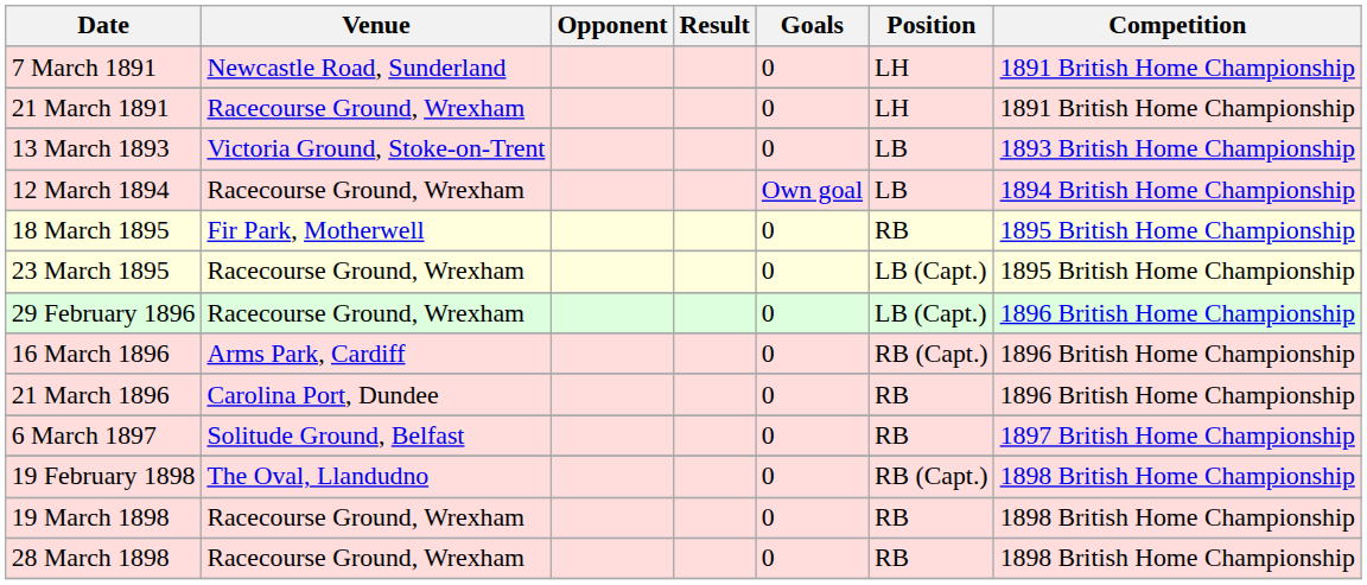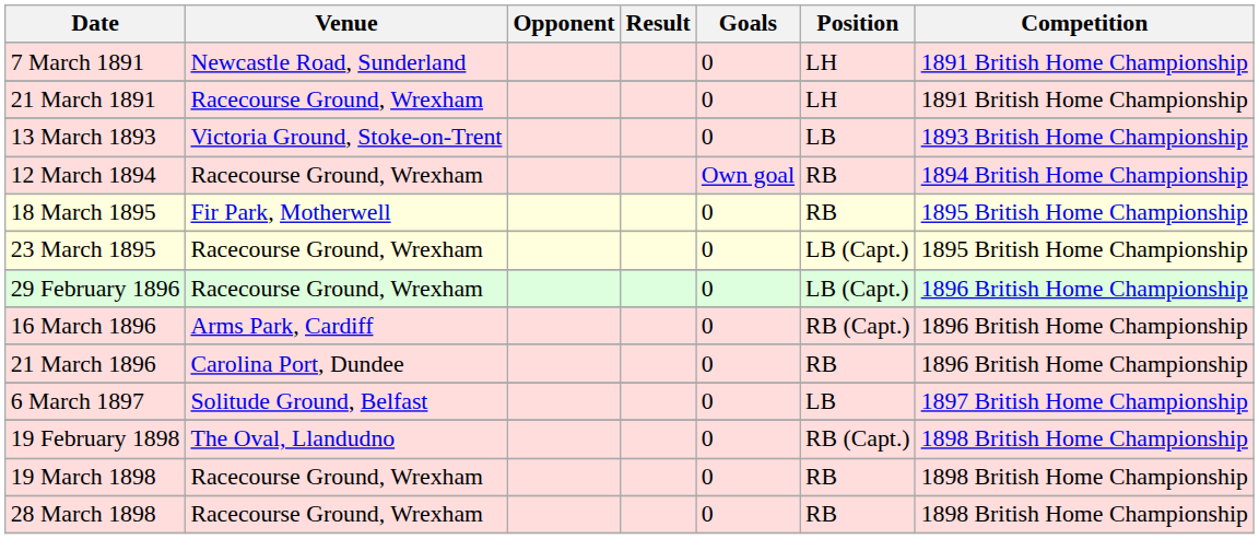12 March 1894 | Position: LB -> RB
6 March 1897 | Position: RB -> LB
